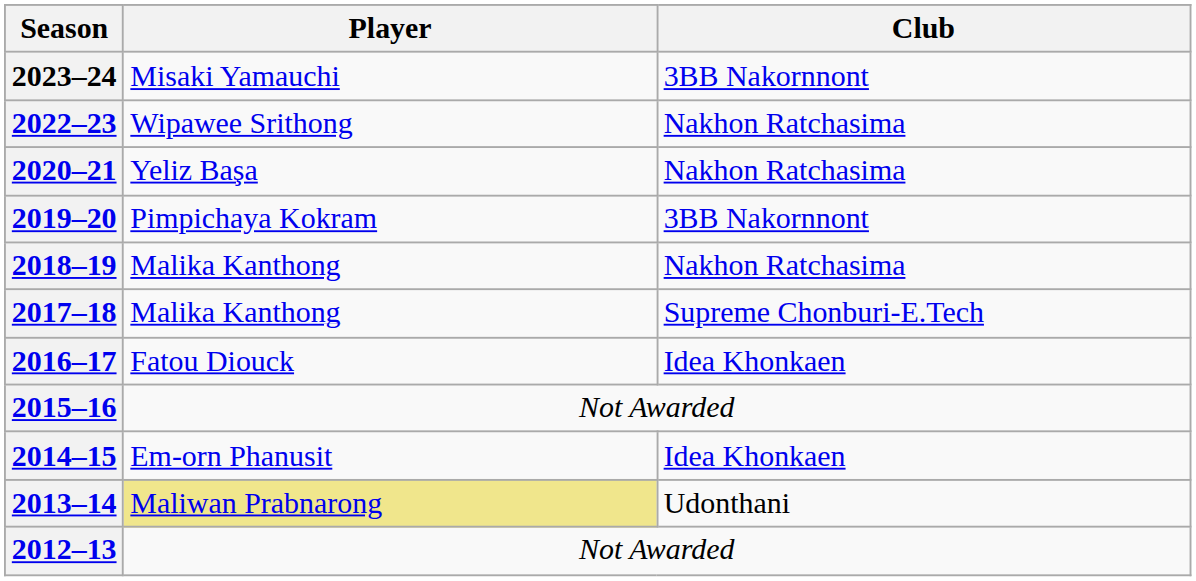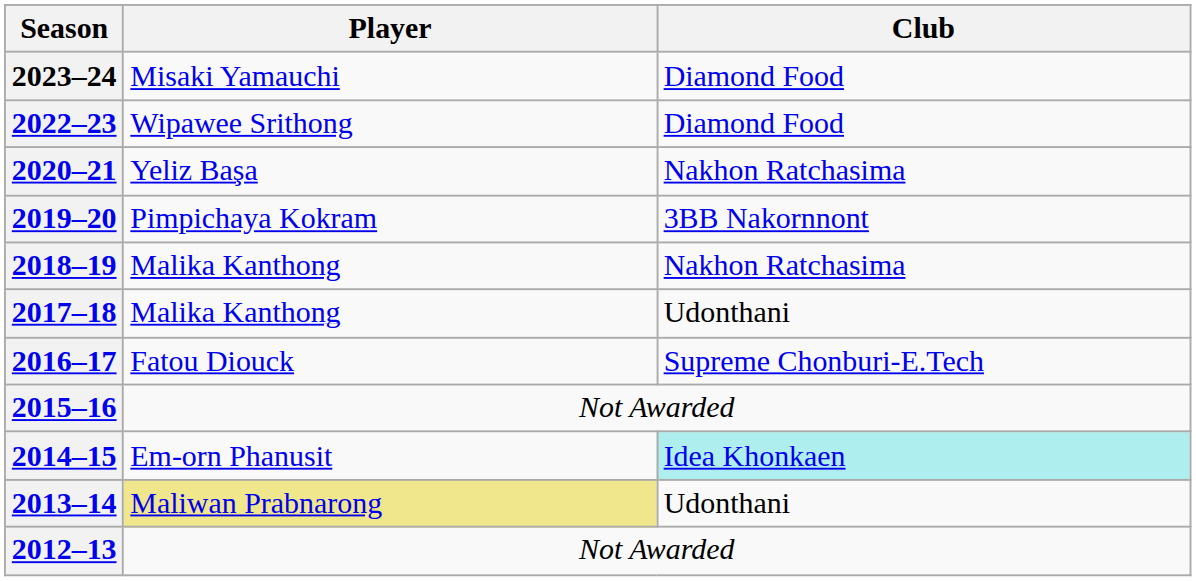2023–24 | Club: 3BB Nakornnont -> Diamond Food
2022–23 | Club: Nakhon Ratchasima -> Diamond Food
2017–18 | Club: Supreme Chonburi-E.Tech -> Udonthani
2016–17 | Club: Idea Khonkaen -> Supreme Chonburi-E.Tech
2014–15 | Club: no background -> paleturquoise background
